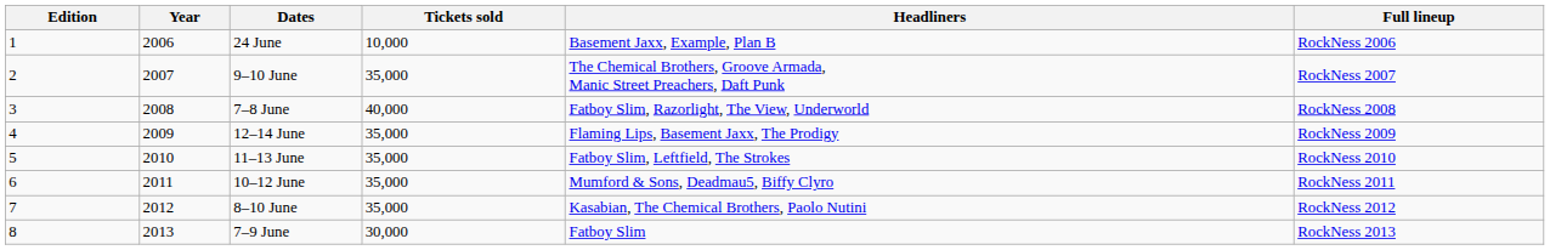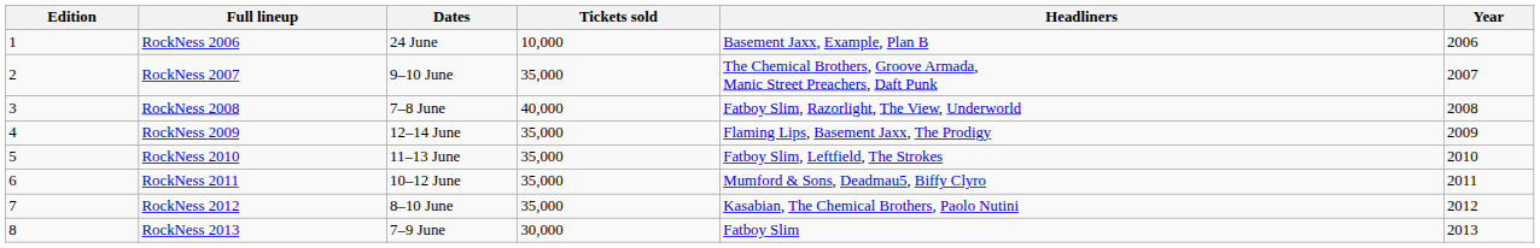columns swapped: Year <-> Full lineup
